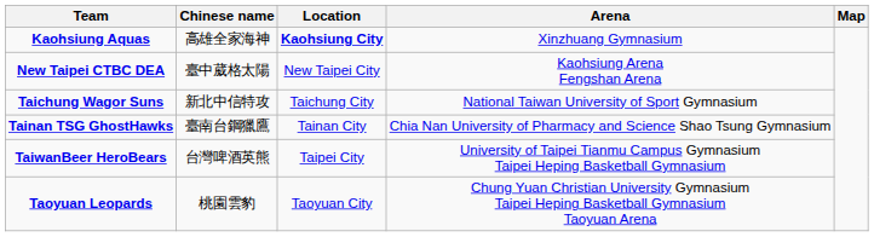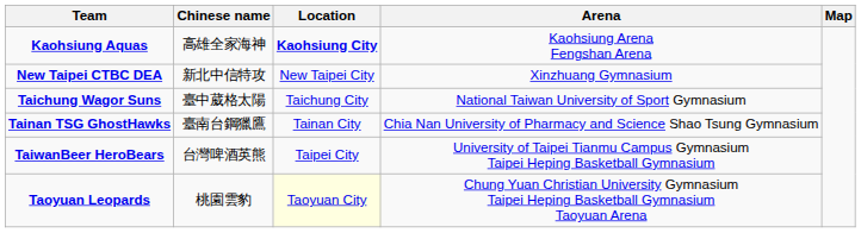Kaohsiung Aquas | Arena: Xinzhuang Gymnasium -> Kaohsiung Arena Fengshan Arena
New Taipei CTBC DEA | Chinese name: 臺中葳格太陽 -> 新北中信特攻
New Taipei CTBC DEA | Arena: Kaohsiung Arena Fengshan Arena -> Xinzhuang Gymnasium
Taichung Wagor Suns | Chinese name: 新北中信特攻 -> 臺中葳格太陽
Taoyuan Leopards | Location: no background -> lightyellow background
